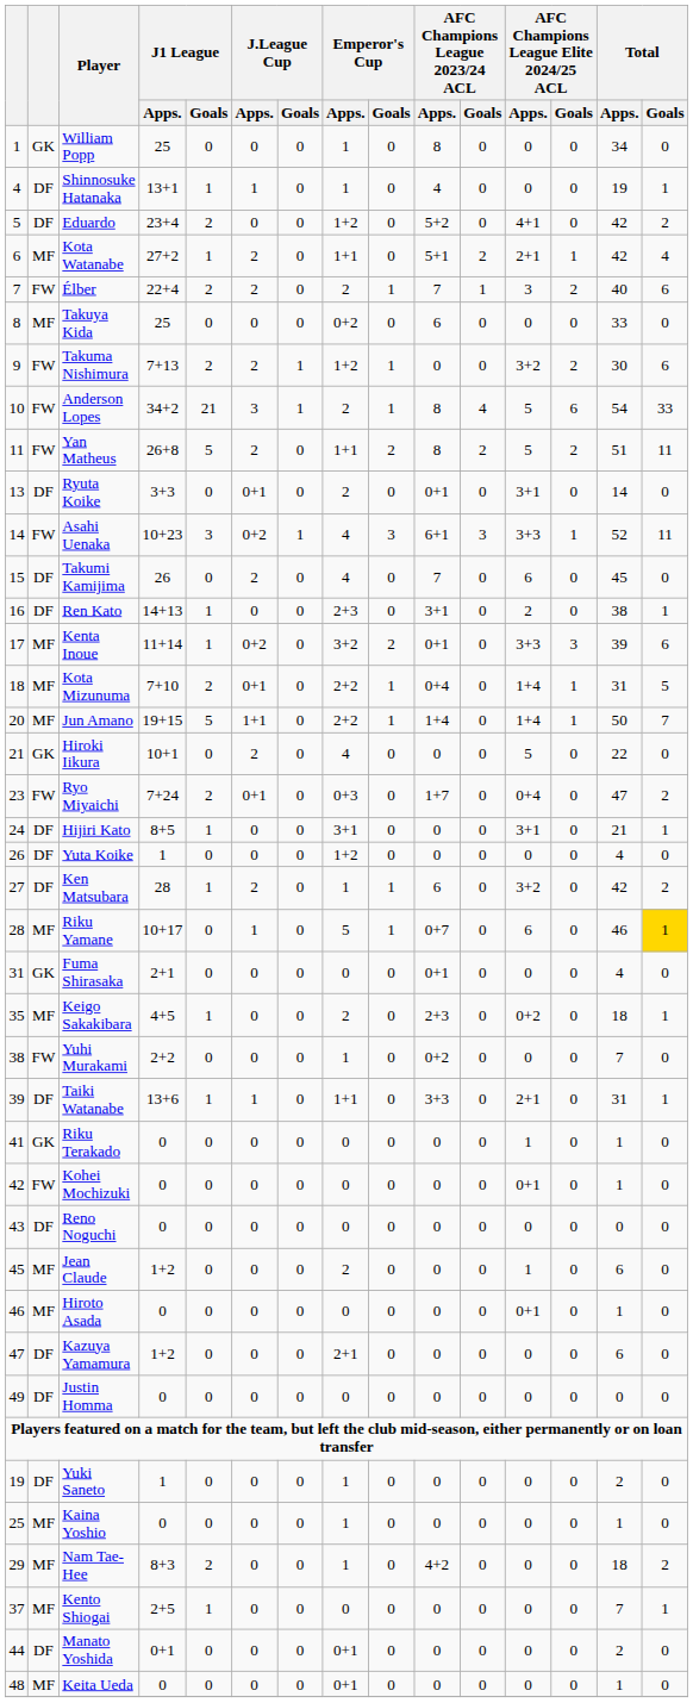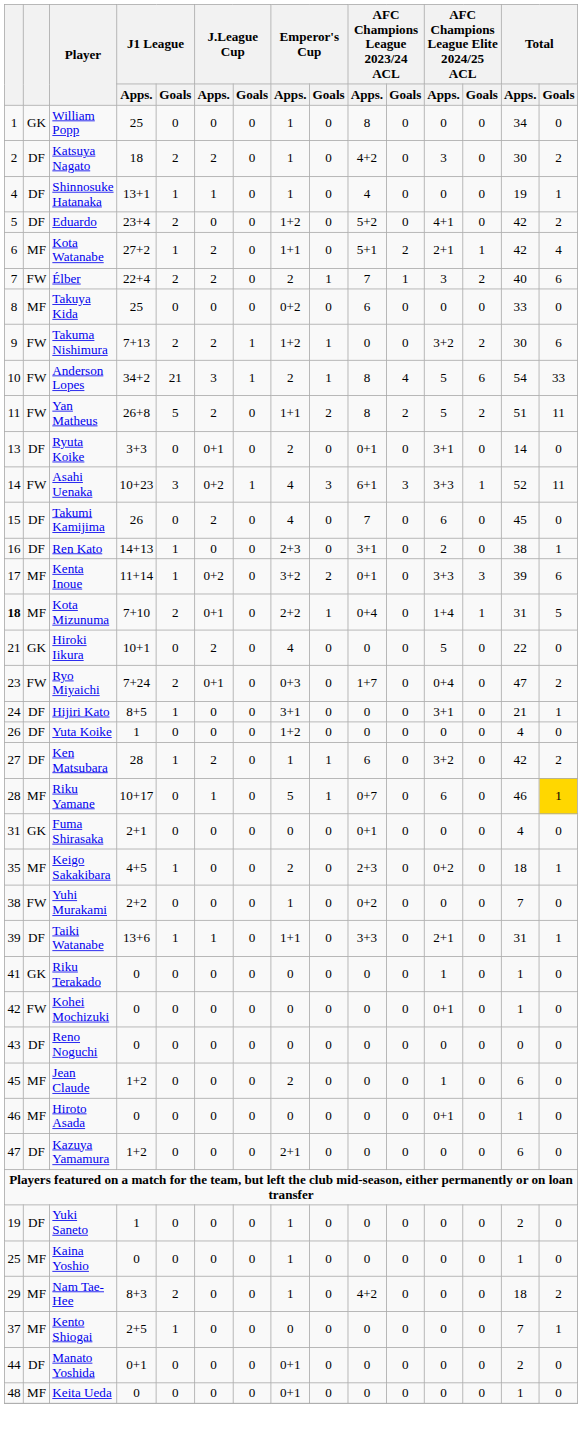+ row: 2 | DF | Katsuya Nagato | 18 | 2 | 2 | 0 | 1 | 0 | 4+2 | 0 | 3 | 0 | 30 | 2
Kota Mizunuma | column 1: normal -> bold
- row: 20 | MF | Jun Amano | 19+15 | 5 | 1+1 | 0 | 2+2 | 1 | 1+4 | 0 | 1+4 | 1 | 50 | 7
- row: 49 | DF | Justin Homma | 0 | 0 | 0 | 0 | 0 | 0 | 0 | 0 | 0 | 0 | 0 | 0
